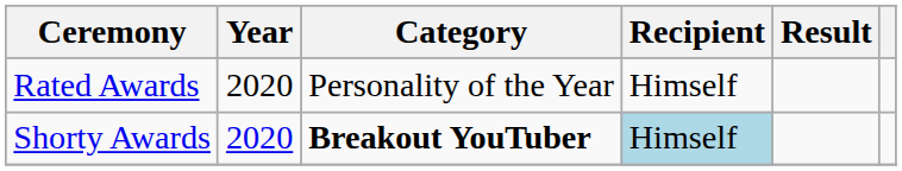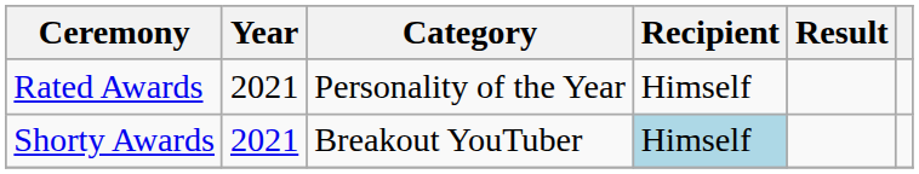Rated Awards | Year: 2020 -> 2021
Shorty Awards | Year: 2020 -> 2021
Shorty Awards | Category: bold -> normal
